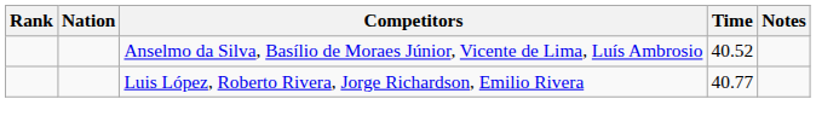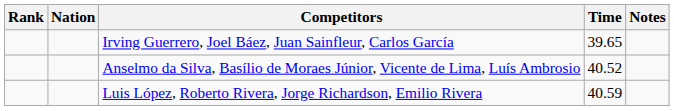+ row: Irving Guerrero, Joel Báez, Juan Sainfleur, Carlos García | 39.65
Luis López, Roberto Rivera, Jorge Richardson, Emilio Rivera | Time: 40.77 -> 40.59
